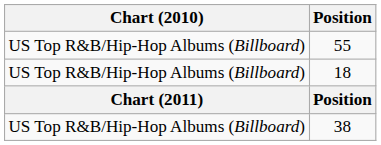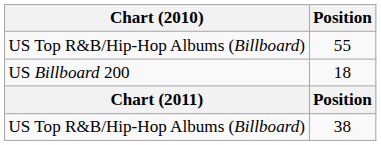18 | Chart (2010): US Top R&B/Hip-Hop Albums (Billboard) -> US Billboard 200
